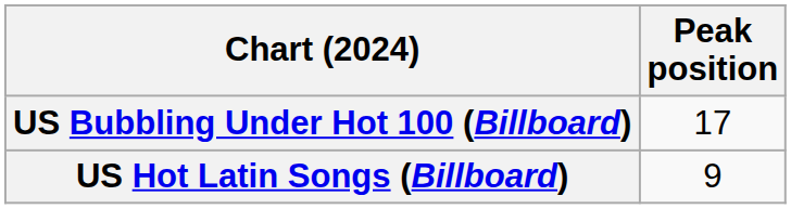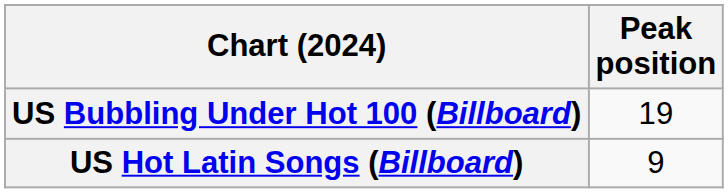US Bubbling Under Hot 100 (Billboard) | Peak position: 17 -> 19
